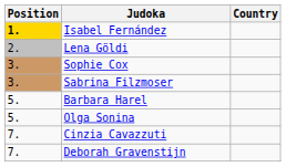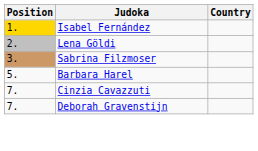Isabel Fernández | Position: bold -> normal
- row: 3. | Sophie Cox
- row: 5. | Olga Sonina
